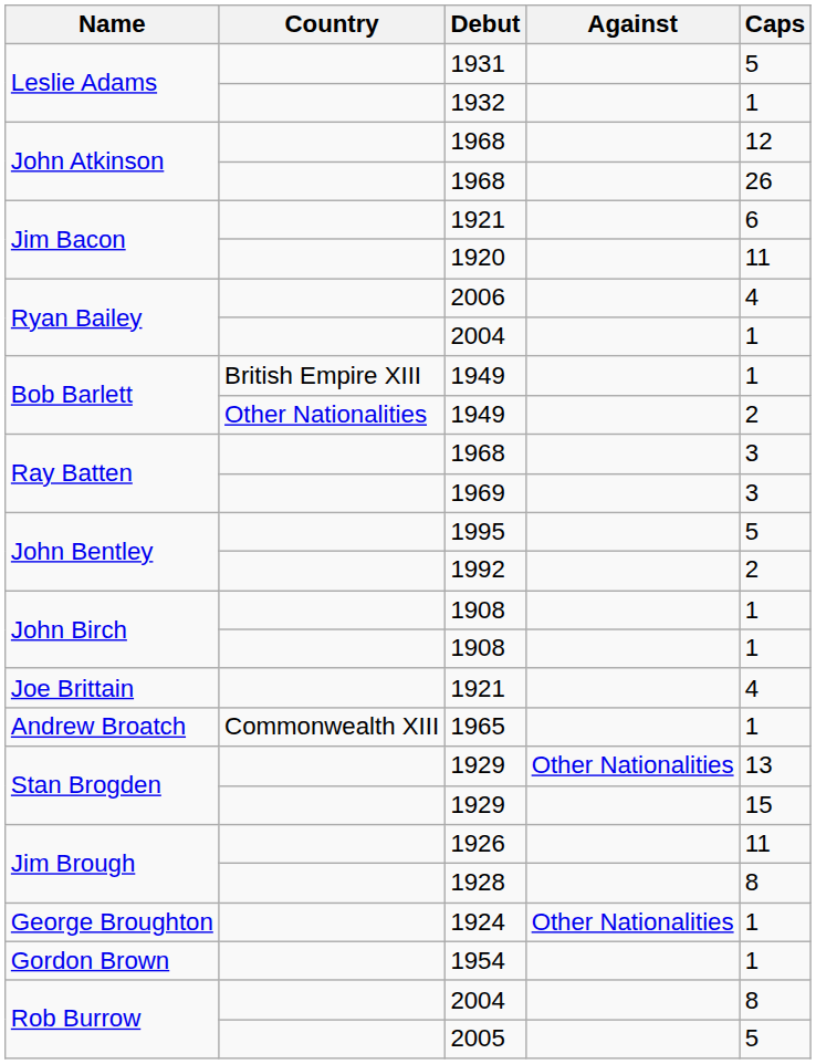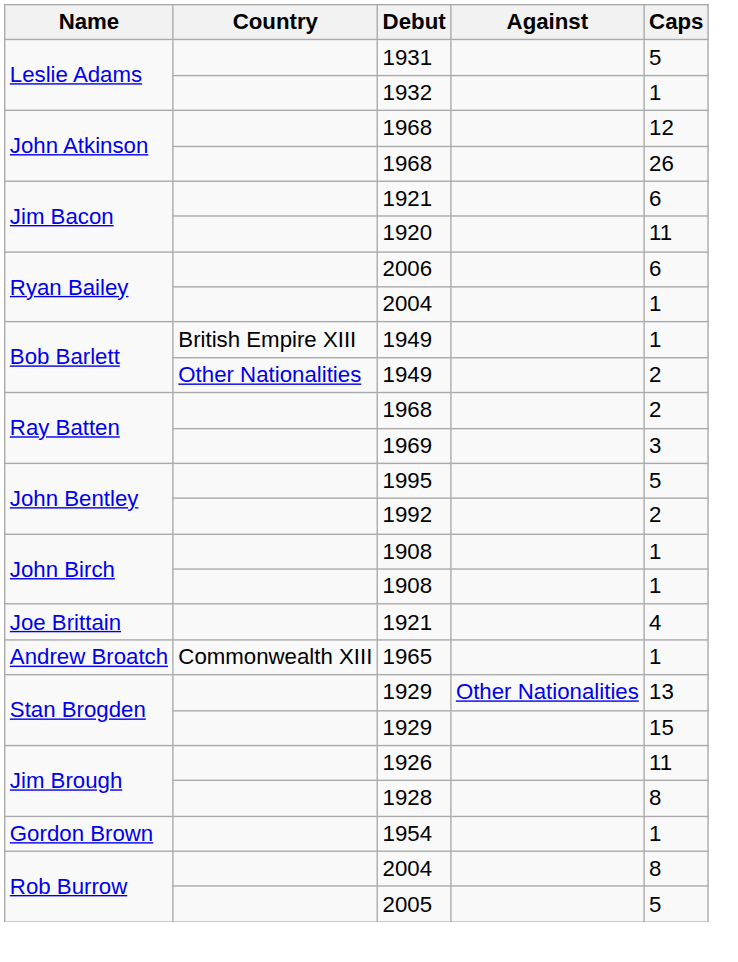2006 | Caps: 4 -> 6
Ray Batten / 1968 | Caps: 3 -> 2
- row: George Broughton | 1924 | Other Nationalities | 1
